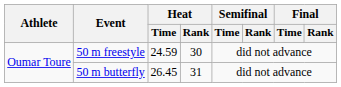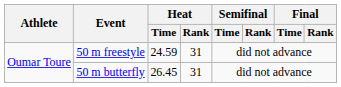50 m freestyle | Heat / Rank: 30 -> 31
